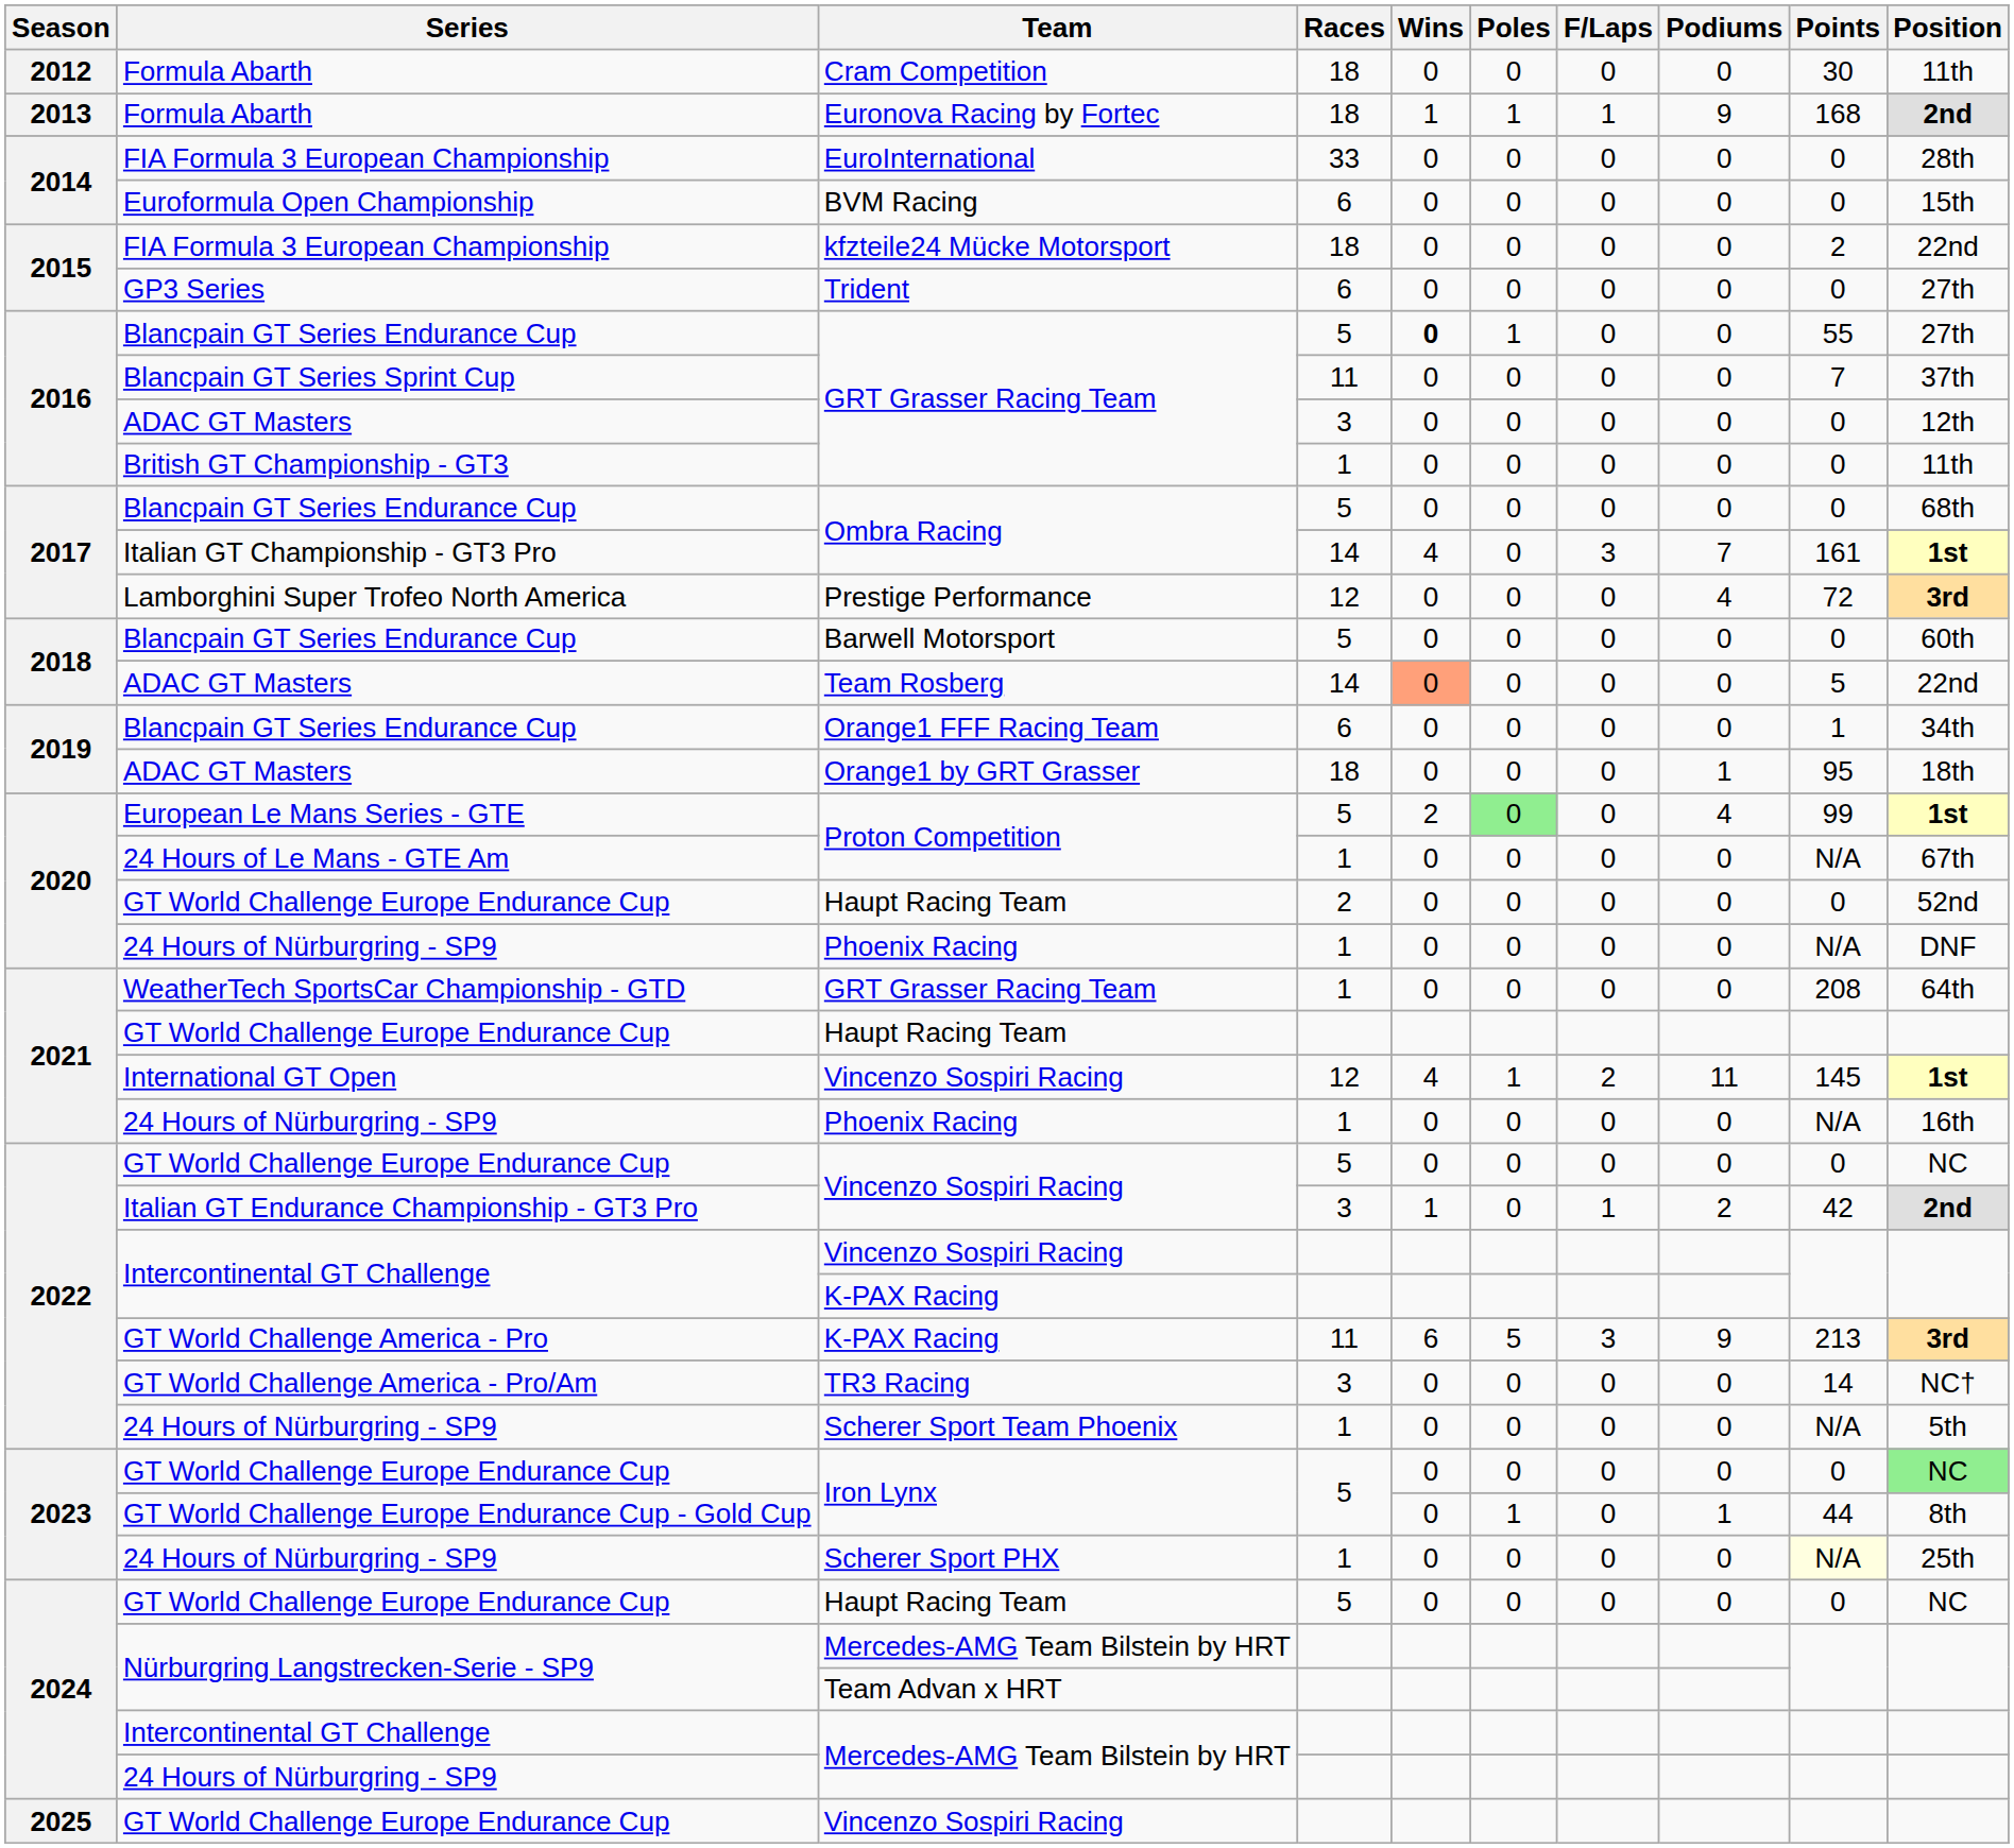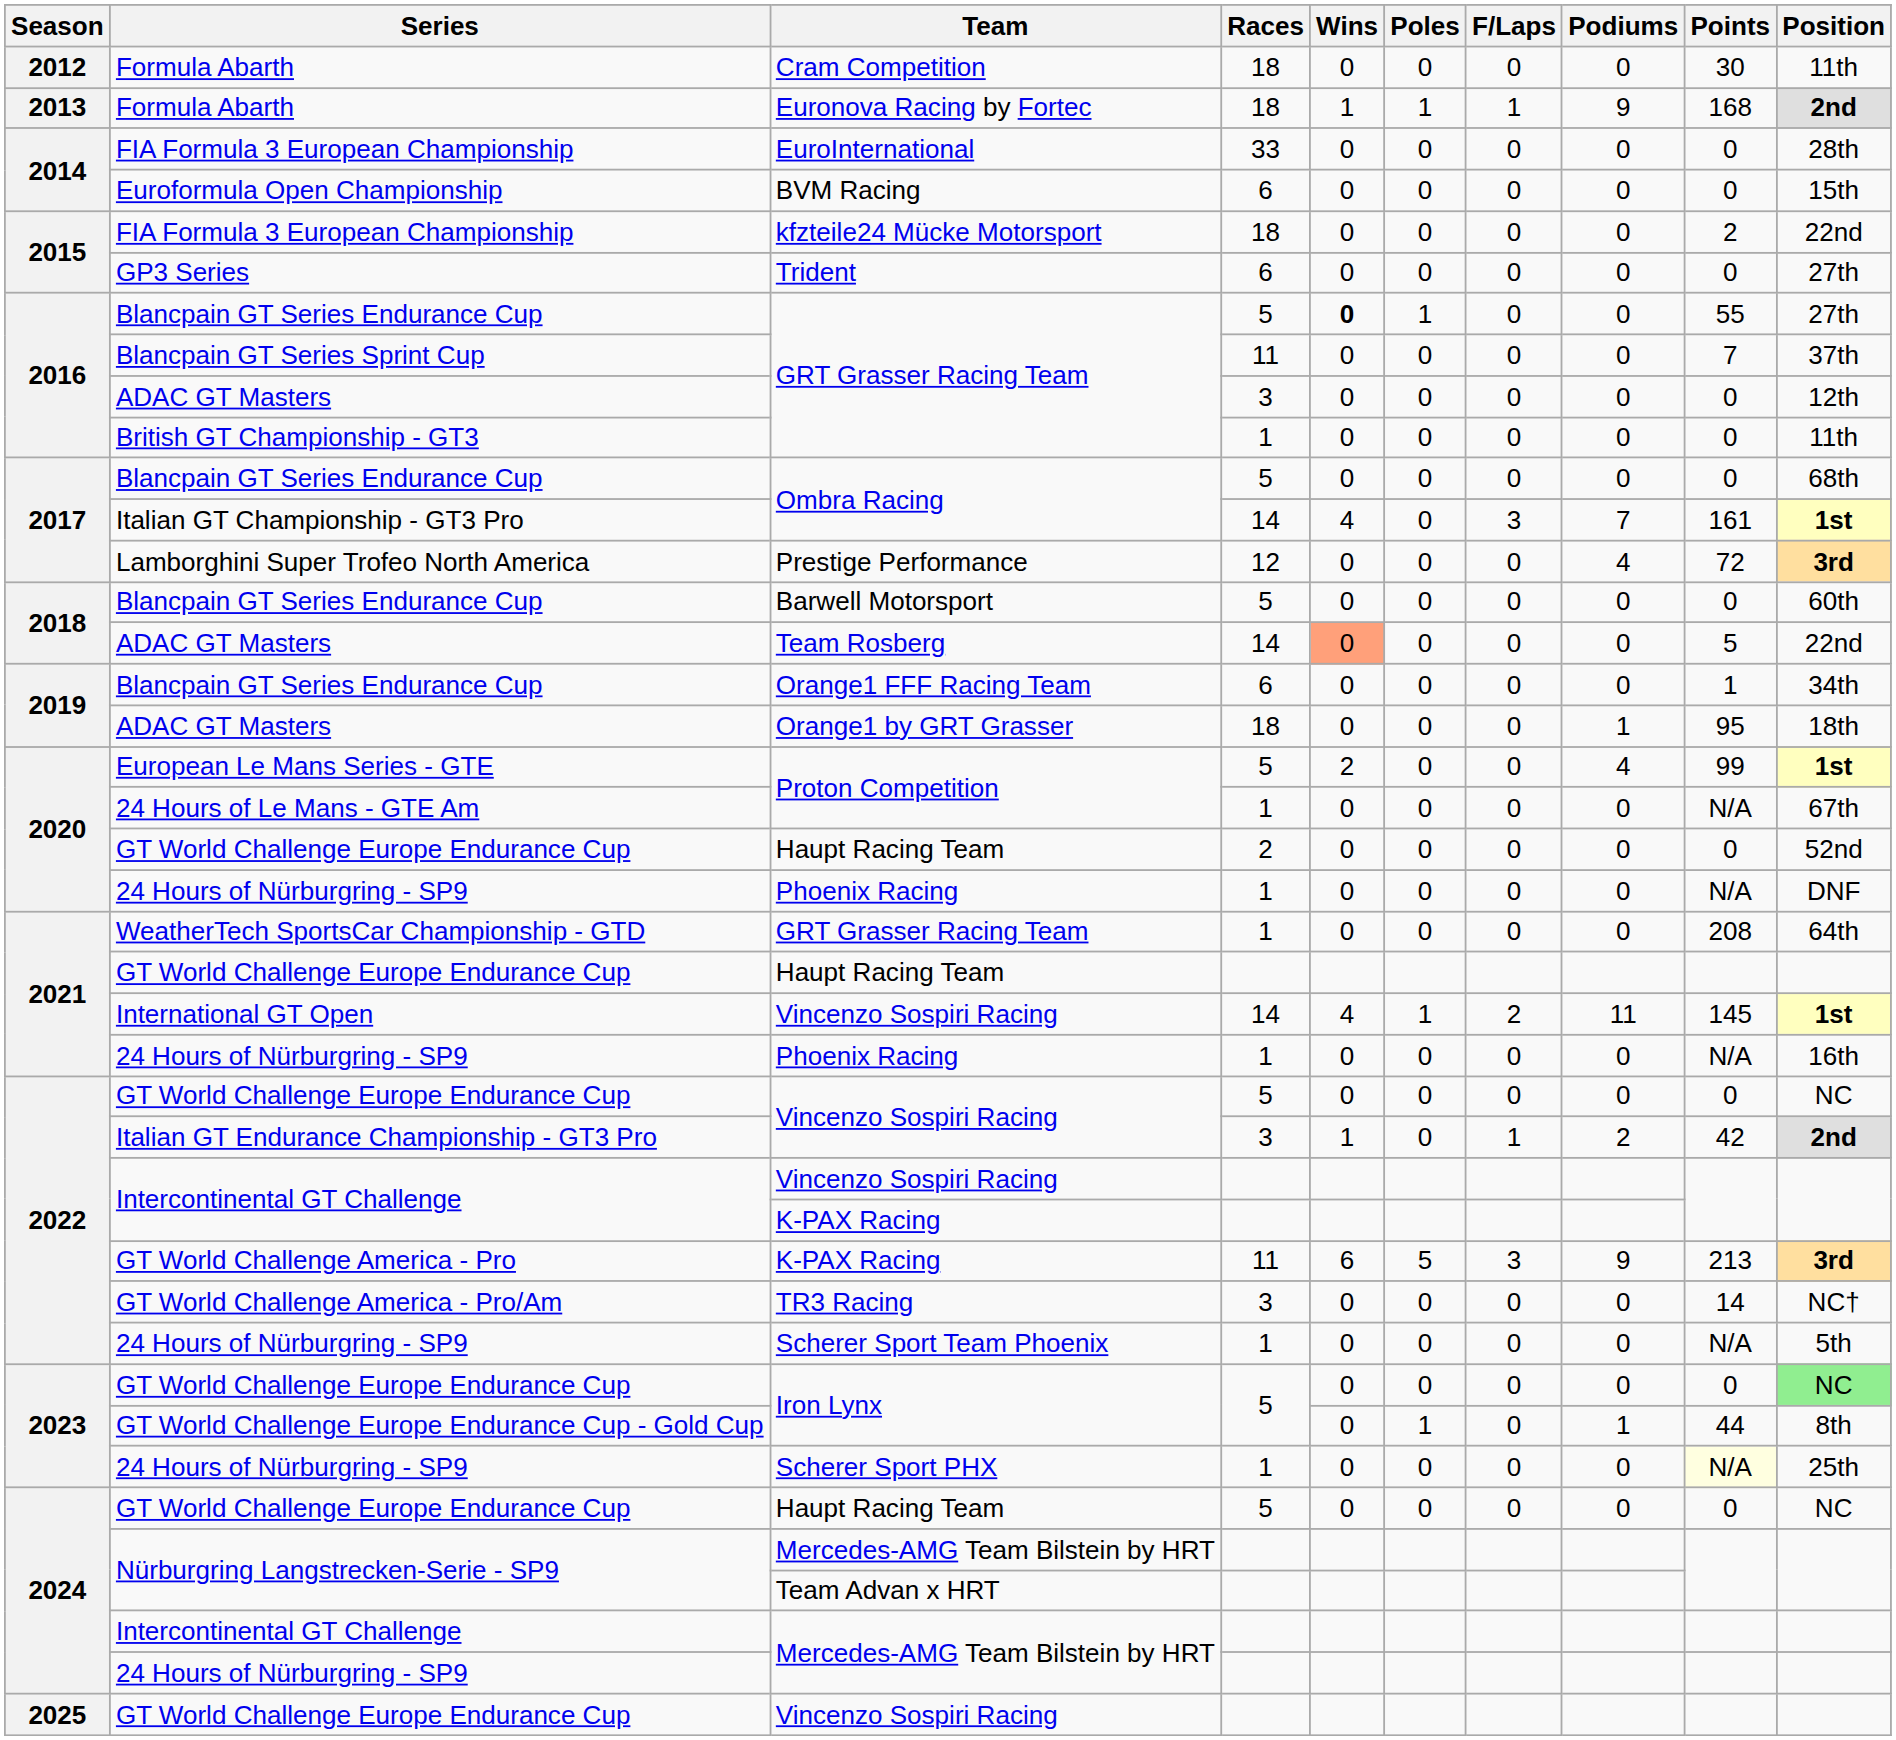European Le Mans Series - GTE / Proton Competition | Poles: lightgreen background -> no background
International GT Open / Vincenzo Sospiri Racing | Races: 12 -> 14
